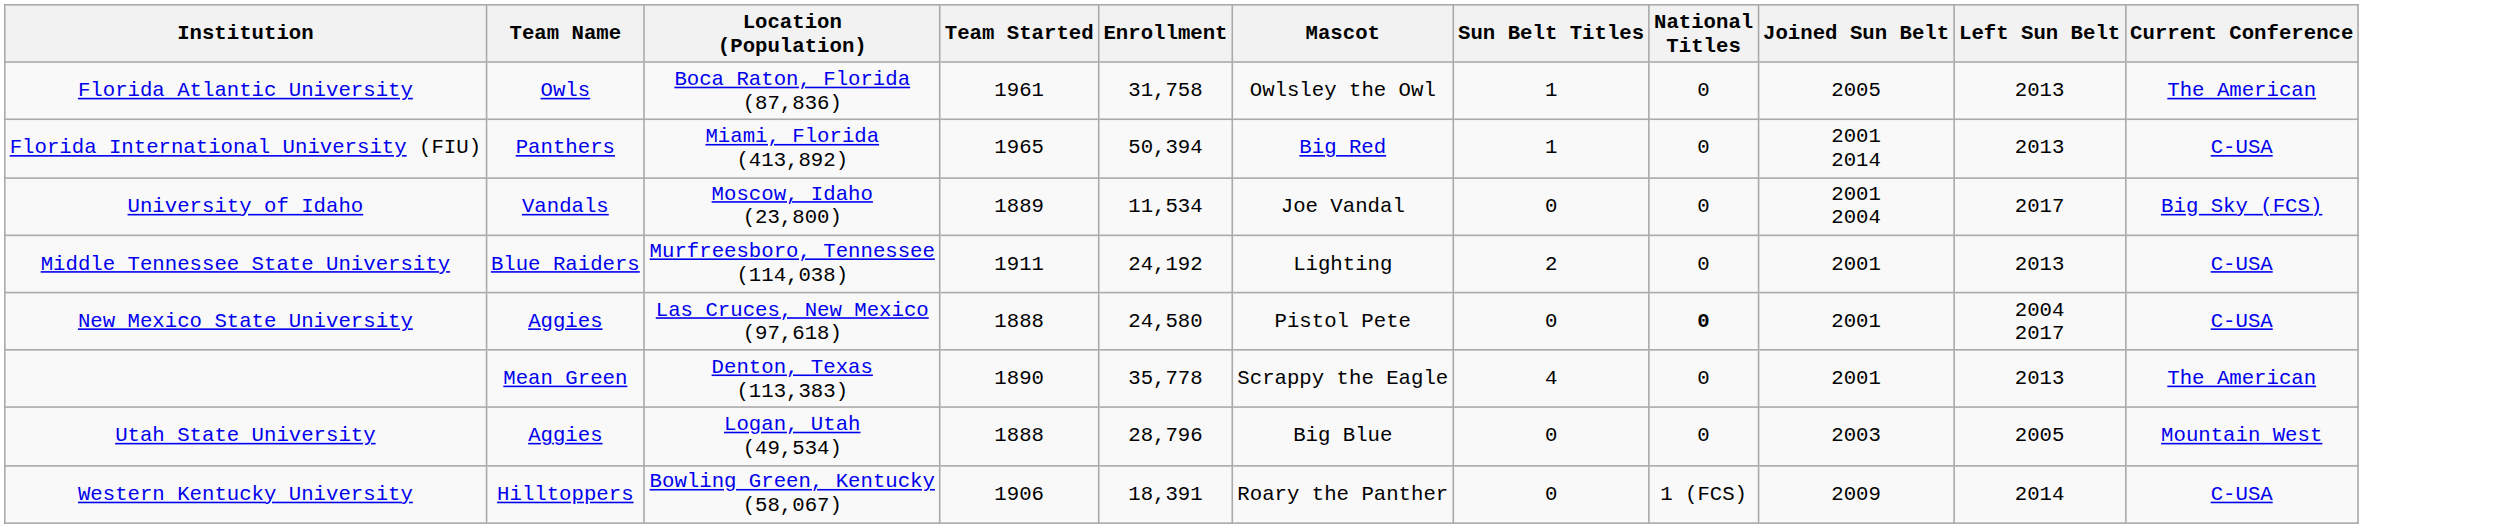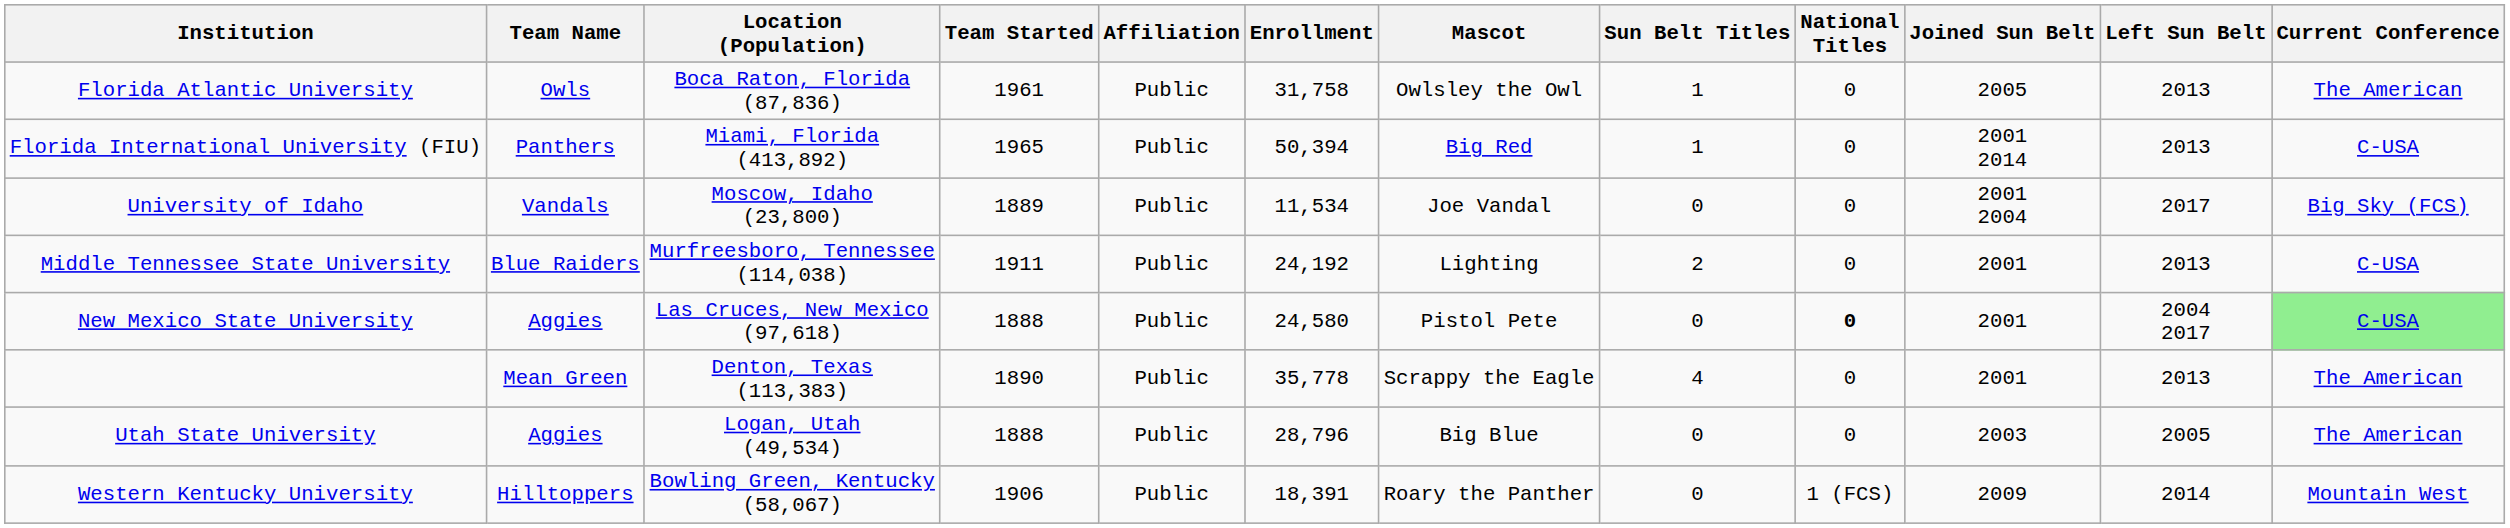+ column: Affiliation | Public | Public | Public | Public | Public | Public | Public | Public
New Mexico State University | Current Conference: no background -> lightgreen background
Utah State University | Current Conference: Mountain West -> The American
Western Kentucky University | Current Conference: C-USA -> Mountain West
